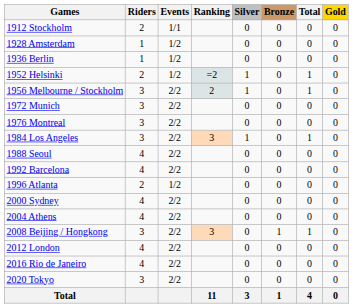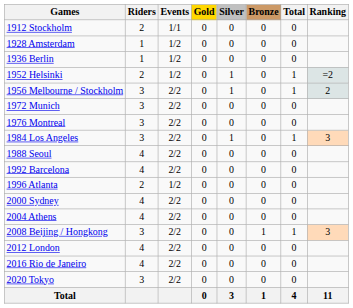columns swapped: Gold <-> Ranking
